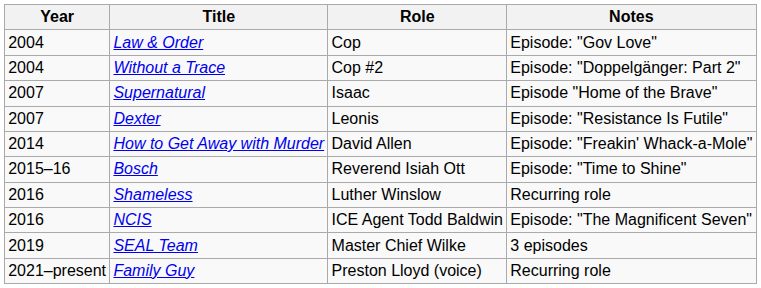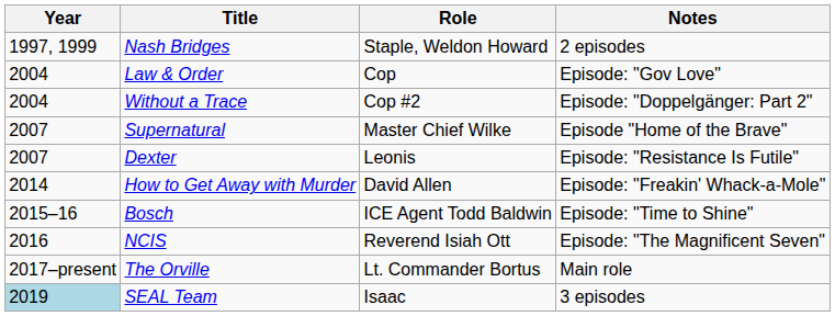+ row: 1997, 1999 | Nash Bridges | Staple, Weldon Howard | 2 episodes
Supernatural | Role: Isaac -> Master Chief Wilke
Bosch | Role: Reverend Isiah Ott -> ICE Agent Todd Baldwin
- row: 2016 | Shameless | Luther Winslow | Recurring role
NCIS | Role: ICE Agent Todd Baldwin -> Reverend Isiah Ott
+ row: 2017–present | The Orville | Lt. Commander Bortus | Main role
SEAL Team | Year: no background -> lightblue background
SEAL Team | Role: Master Chief Wilke -> Isaac
- row: 2021–present | Family Guy | Preston Lloyd (voice) | Recurring role
